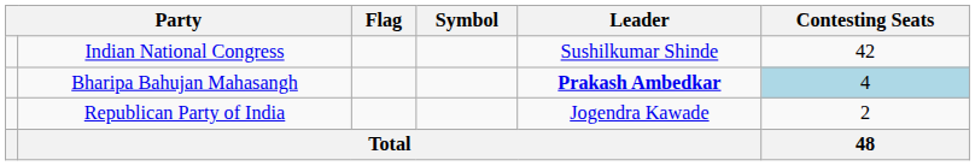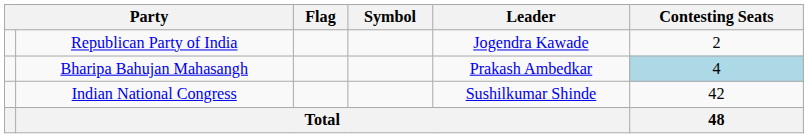rows swapped: Indian National Congress <-> Republican Party of India
Bharipa Bahujan Mahasangh | Leader: bold -> normal
